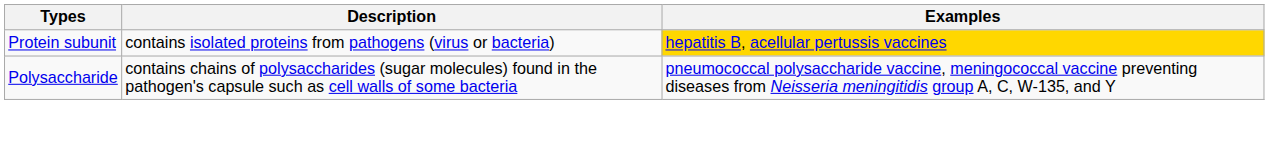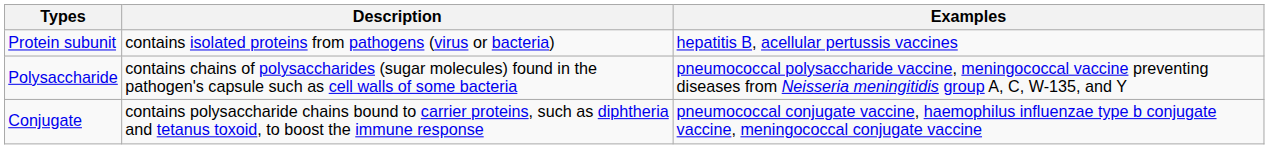Protein subunit | Examples: gold background -> no background
+ row: Conjugate | contains polysaccharide chains bound to carrier proteins, such as diphtheria and tetanus toxoid, to boost the immune response | pneumococcal conjugate vaccine, haemophilus influenzae type b conjugate vaccine, meningococcal conjugate vaccine
